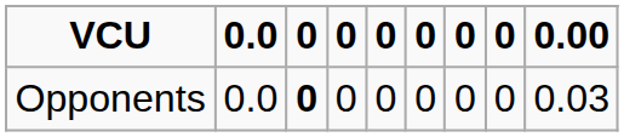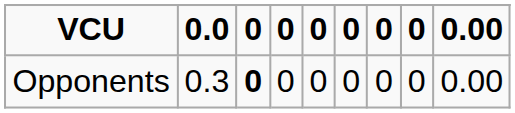Opponents | 0.0: 0.0 -> 0.3
Opponents | 0.00: 0.03 -> 0.00
